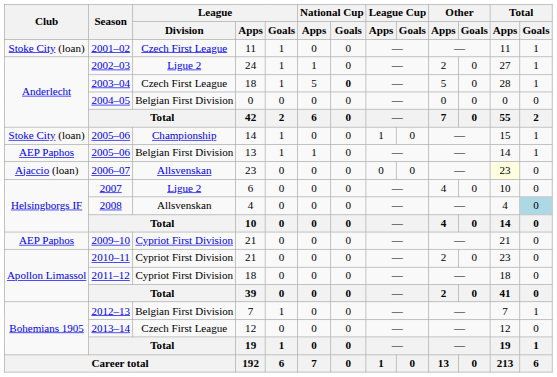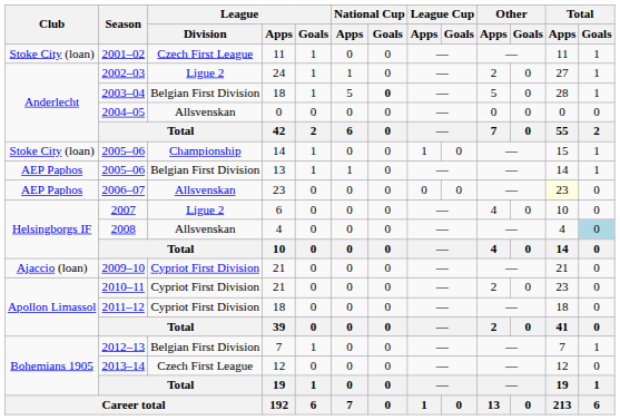2003–04 | League / Division: Czech First League -> Belgian First Division
2004–05 | League / Division: Belgian First Division -> Allsvenskan
2006–07 | Club: Ajaccio (loan) -> AEP Paphos
2009–10 | Club: AEP Paphos -> Ajaccio (loan)
